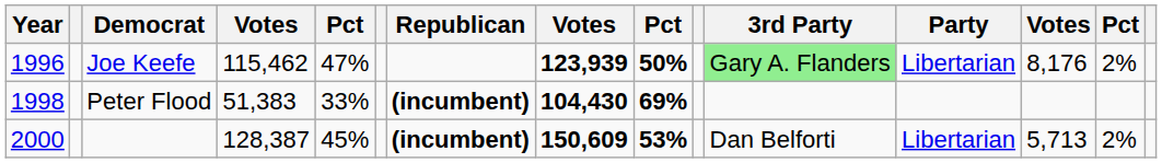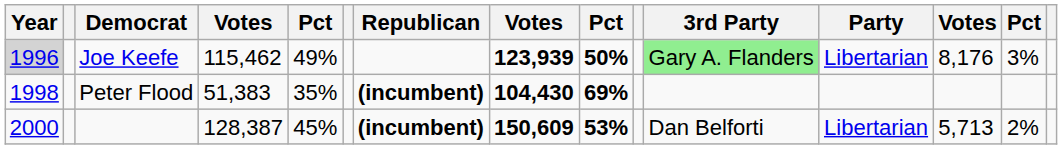Joe Keefe | Year: no background -> lightgrey background
Joe Keefe | column 5: 47% -> 49%
Joe Keefe | column 14: 2% -> 3%
Peter Flood | column 5: 33% -> 35%
